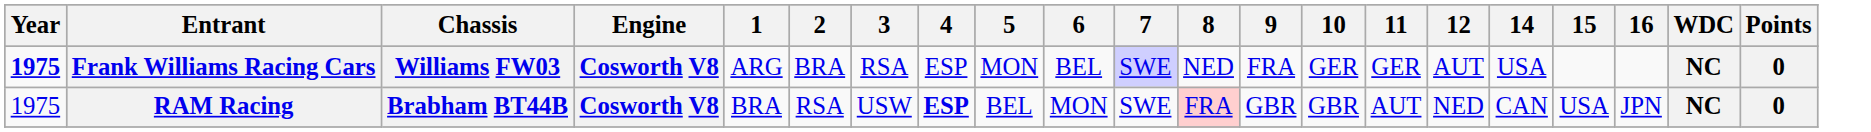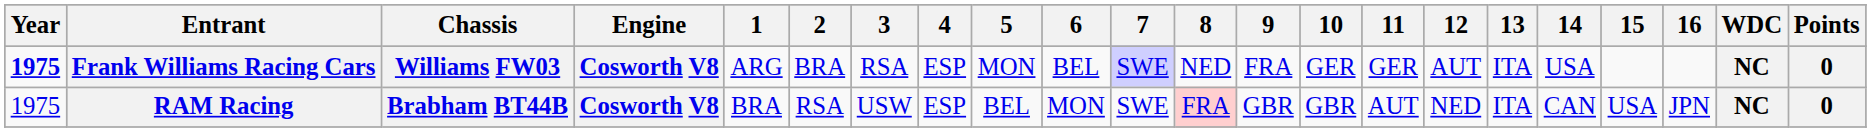+ column: 13 | ITA | ITA
RAM Racing | 4: bold -> normal
